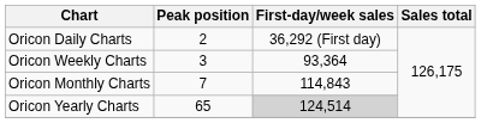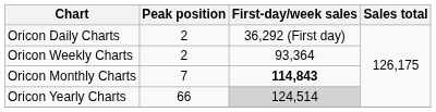Oricon Weekly Charts | Peak position: 3 -> 2
Oricon Monthly Charts | First-day/week sales: normal -> bold
Oricon Yearly Charts | Peak position: 65 -> 66
